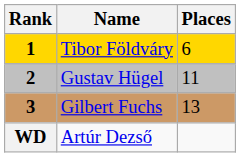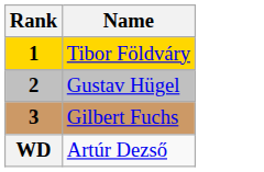- column: Places | 6 | 11 | 13
